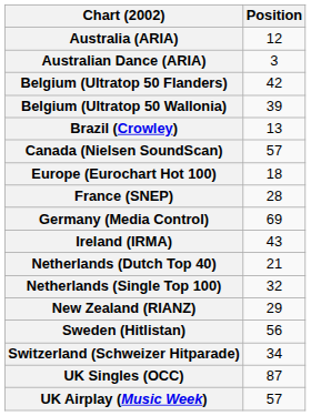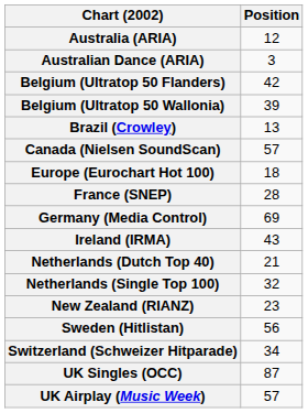New Zealand (RIANZ) | Position: 29 -> 23
